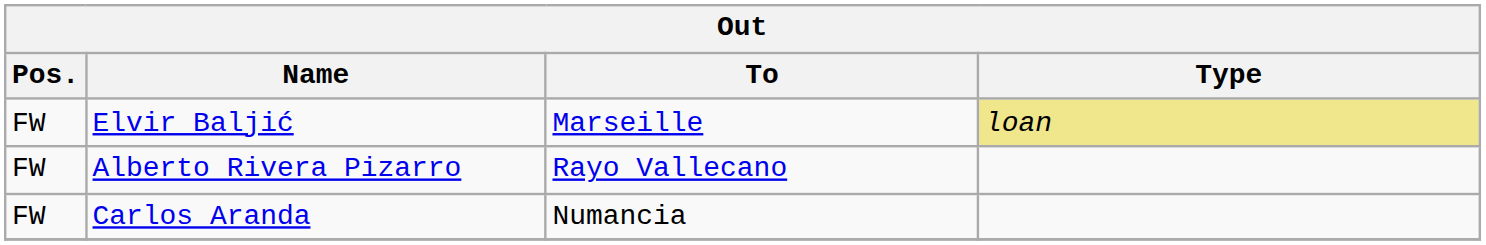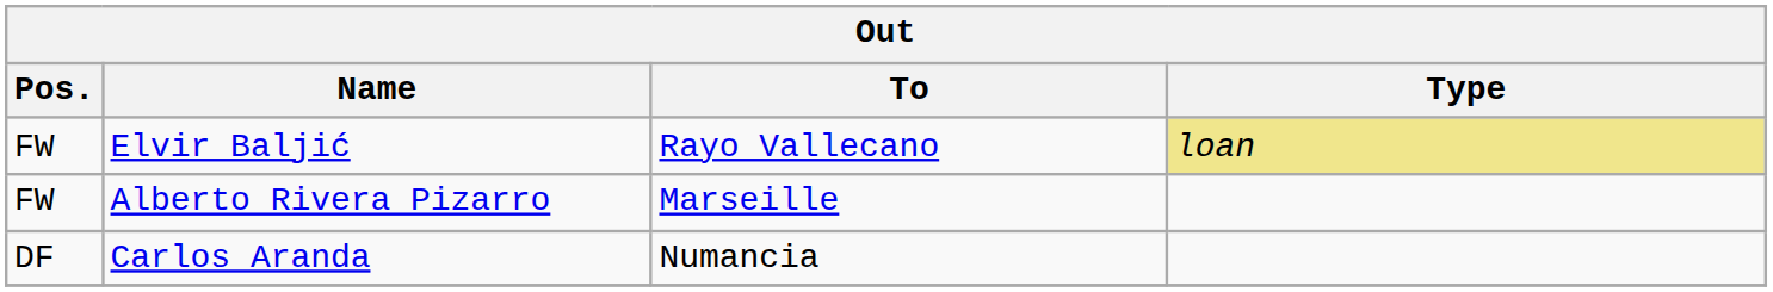Elvir Baljić | To: Marseille -> Rayo Vallecano
Alberto Rivera Pizarro | To: Rayo Vallecano -> Marseille
Carlos Aranda | Pos.: FW -> DF
